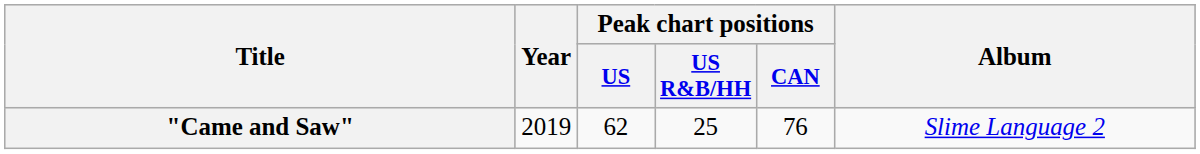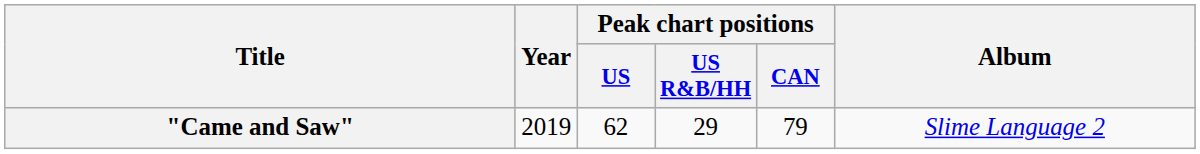"Came and Saw" | Peak chart positions / US R&B/HH: 25 -> 29
"Came and Saw" | Peak chart positions / CAN: 76 -> 79
